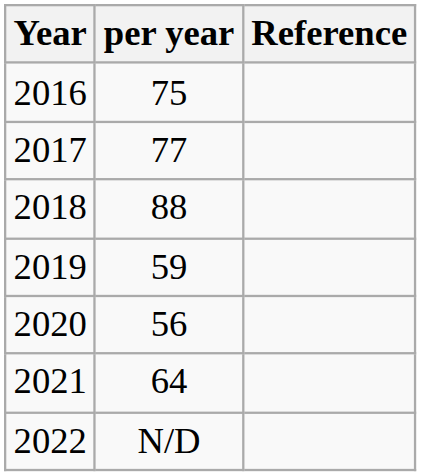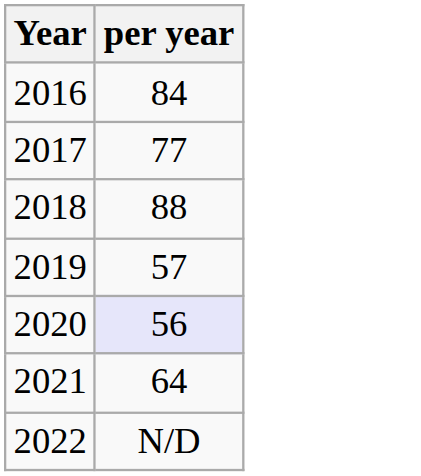- column: Reference
2016 | per year: 75 -> 84
2019 | per year: 59 -> 57
2020 | per year: no background -> lavender background
